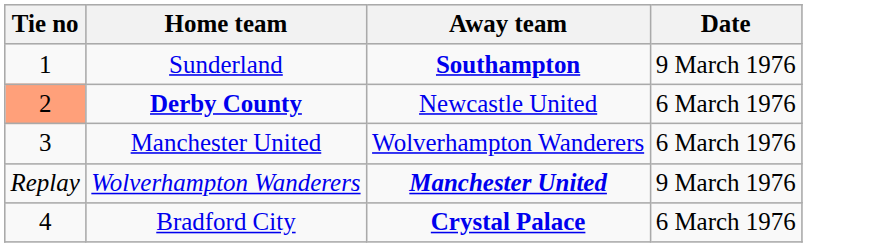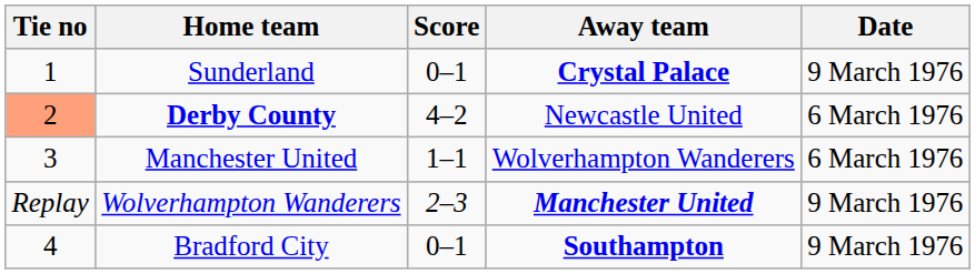+ column: Score | 0–1 | 4–2 | 1–1 | 2–3 | 0–1
Sunderland | Away team: Southampton -> Crystal Palace
Bradford City | Away team: Crystal Palace -> Southampton
Bradford City | Date: 6 March 1976 -> 9 March 1976
